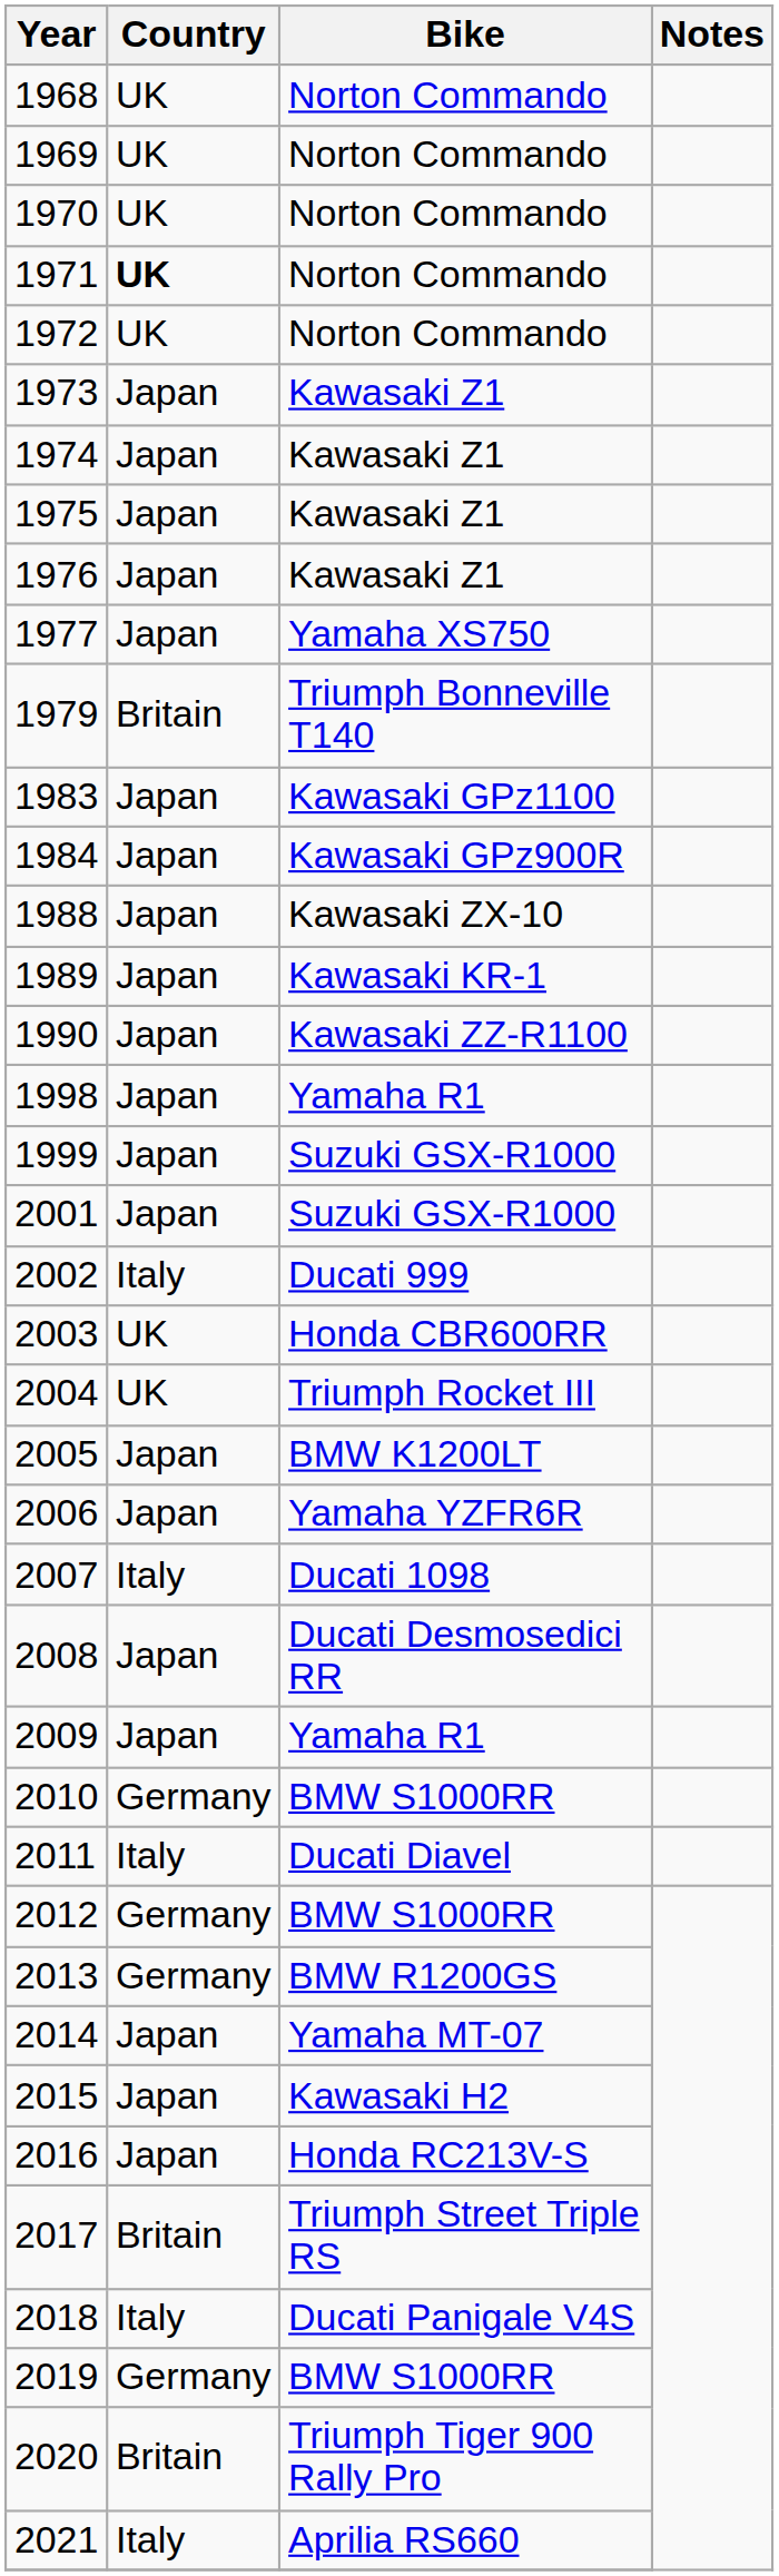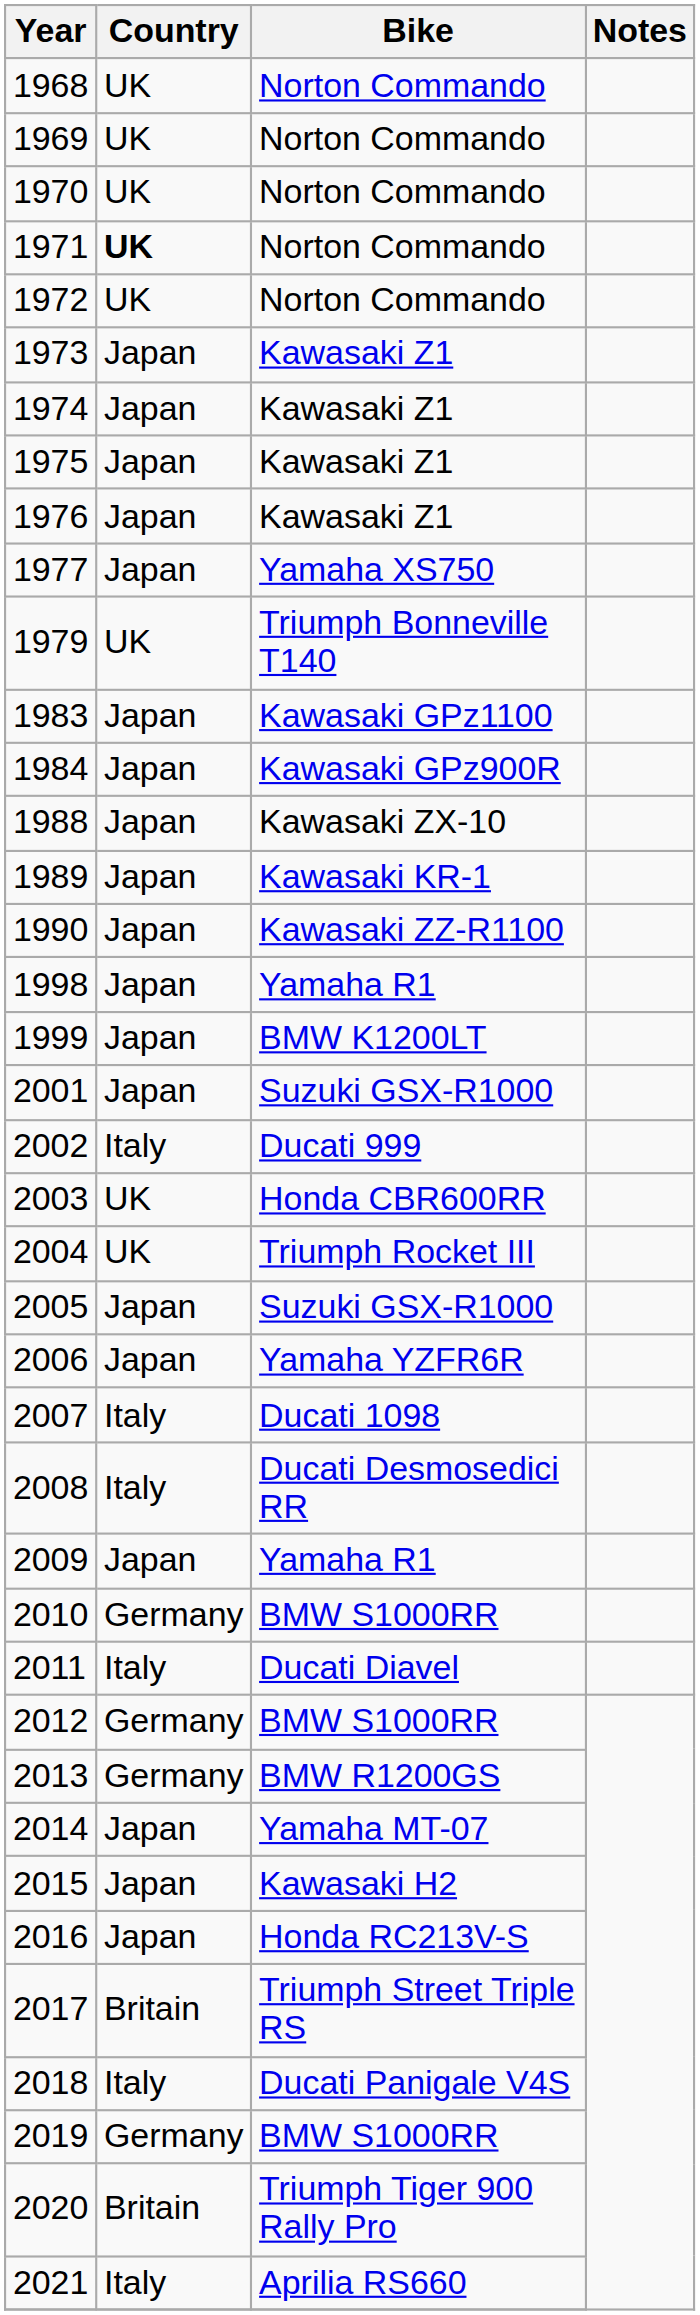1979 | Country: Britain -> UK
1999 | Bike: Suzuki GSX-R1000 -> BMW K1200LT
2005 | Bike: BMW K1200LT -> Suzuki GSX-R1000
2008 | Country: Japan -> Italy
